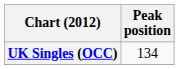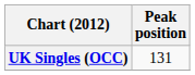UK Singles (OCC) | Peak position: 134 -> 131
